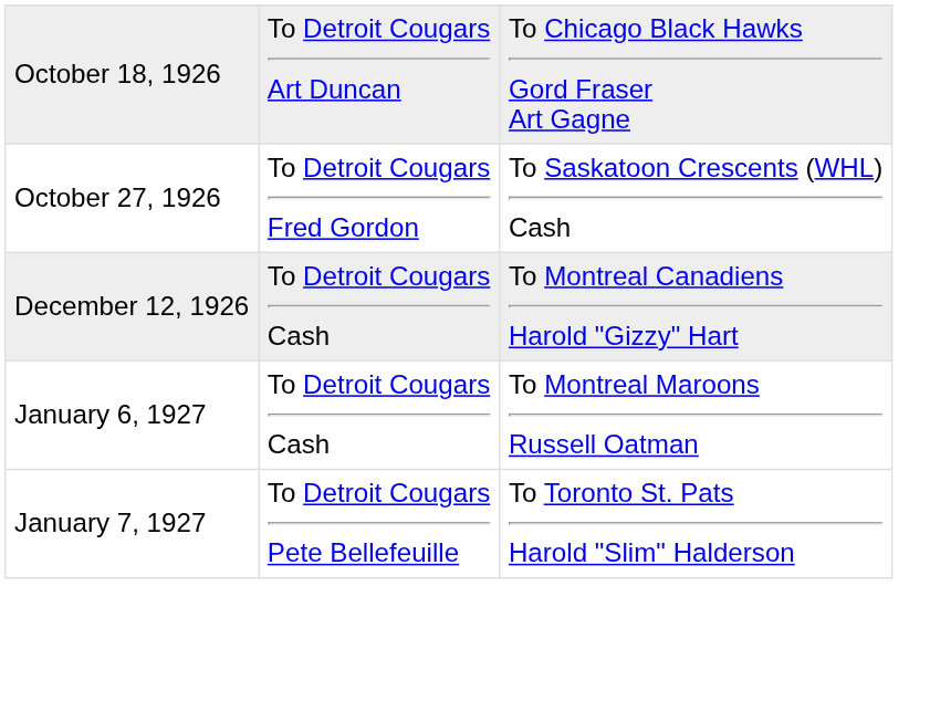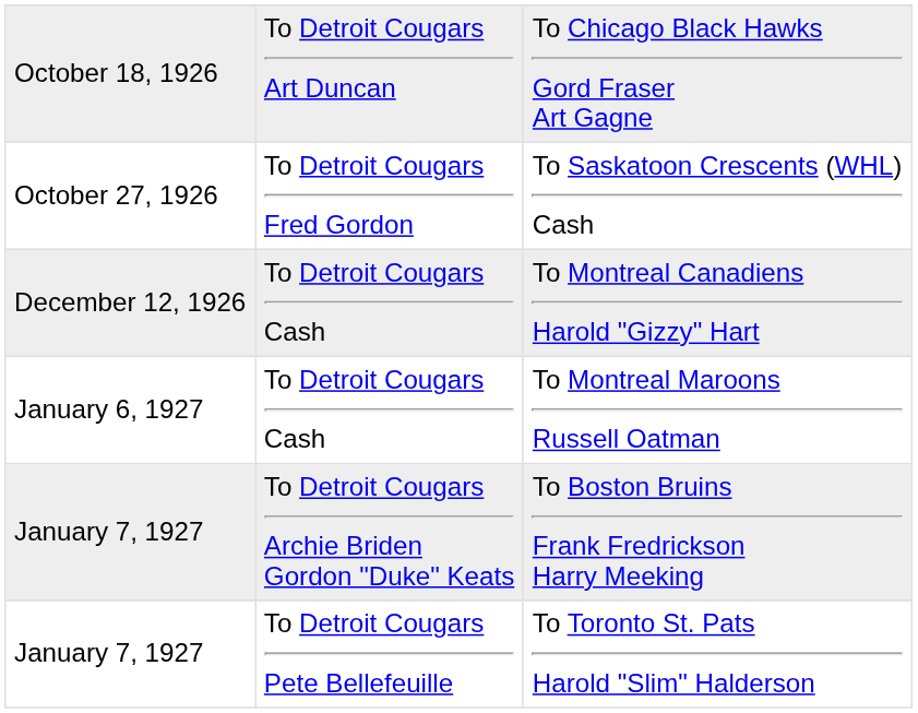+ row: January 7, 1927 | To Detroit Cougars Archie Briden Gordon "Duke" Keats | To Boston Bruins Frank Fredrickson Harry Meeking
